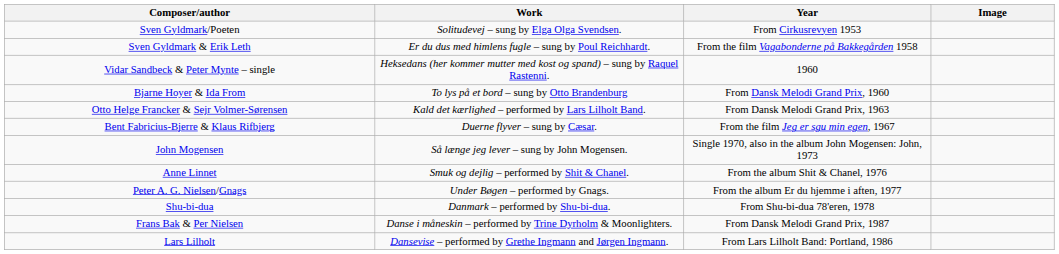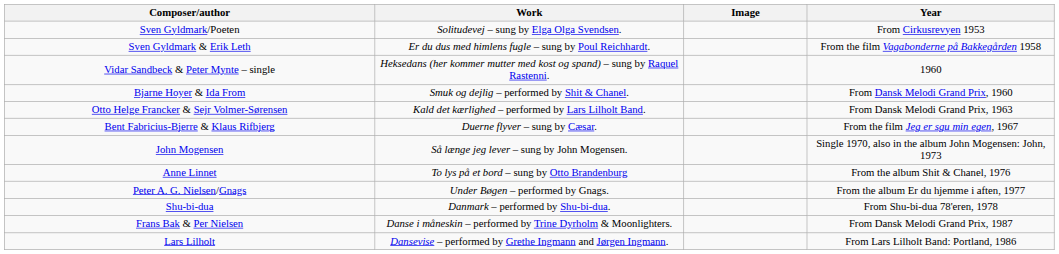columns swapped: Year <-> Image
Bjarne Hoyer & Ida From | Work: To lys på et bord – sung by Otto Brandenburg -> Smuk og dejlig – performed by Shit & Chanel.
Anne Linnet | Work: Smuk og dejlig – performed by Shit & Chanel. -> To lys på et bord – sung by Otto Brandenburg
